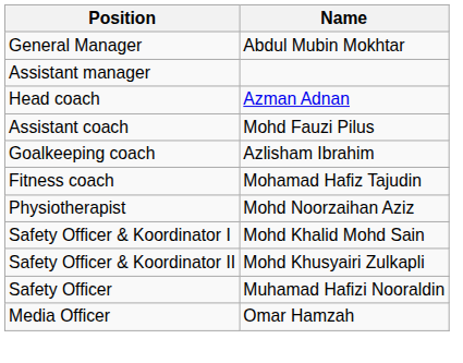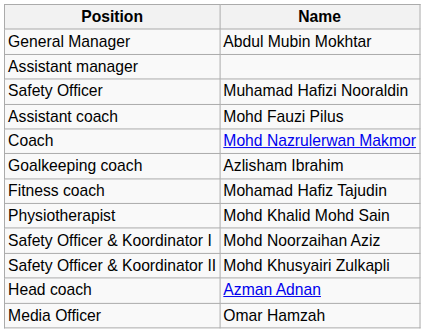rows swapped: Head coach <-> Safety Officer
+ row: Coach | Mohd Nazrulerwan Makmor
Physiotherapist | Name: Mohd Noorzaihan Aziz -> Mohd Khalid Mohd Sain
Safety Officer & Koordinator I | Name: Mohd Khalid Mohd Sain -> Mohd Noorzaihan Aziz
